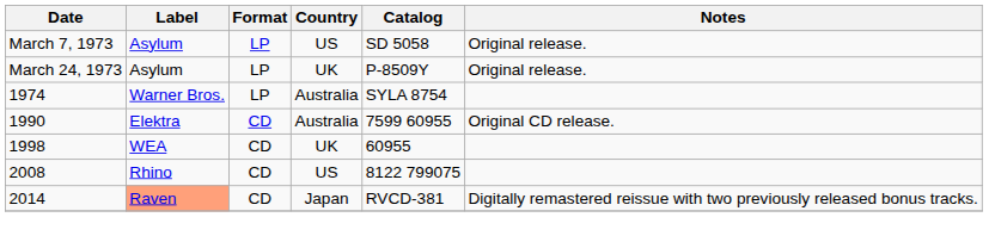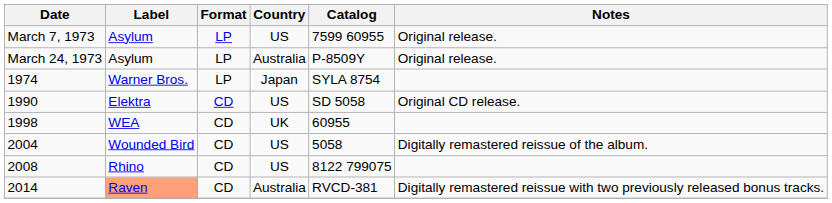March 7, 1973 | Catalog: SD 5058 -> 7599 60955
March 24, 1973 | Country: UK -> Australia
1974 | Country: Australia -> Japan
1990 | Country: Australia -> US
1990 | Catalog: 7599 60955 -> SD 5058
+ row: 2004 | Wounded Bird | CD | US | 5058 | Digitally remastered reissue of the album.
2014 | Country: Japan -> Australia
